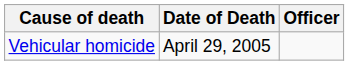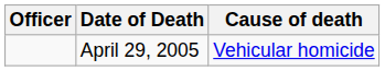columns swapped: Officer <-> Cause of death
